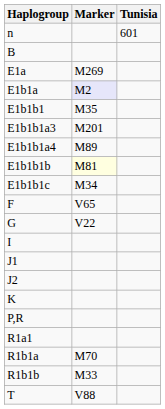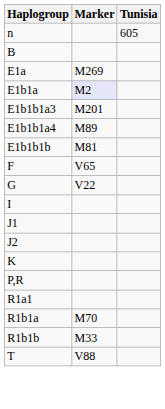n | Tunisia: 601 -> 605
- row: E1b1b1 | M35
E1b1b1b | Marker: lightyellow background -> no background
- row: E1b1b1c | M34
